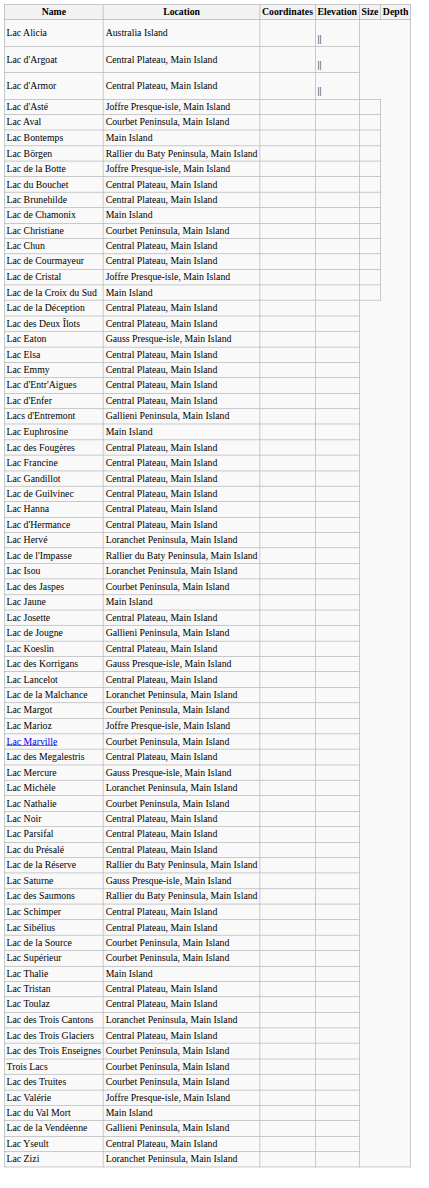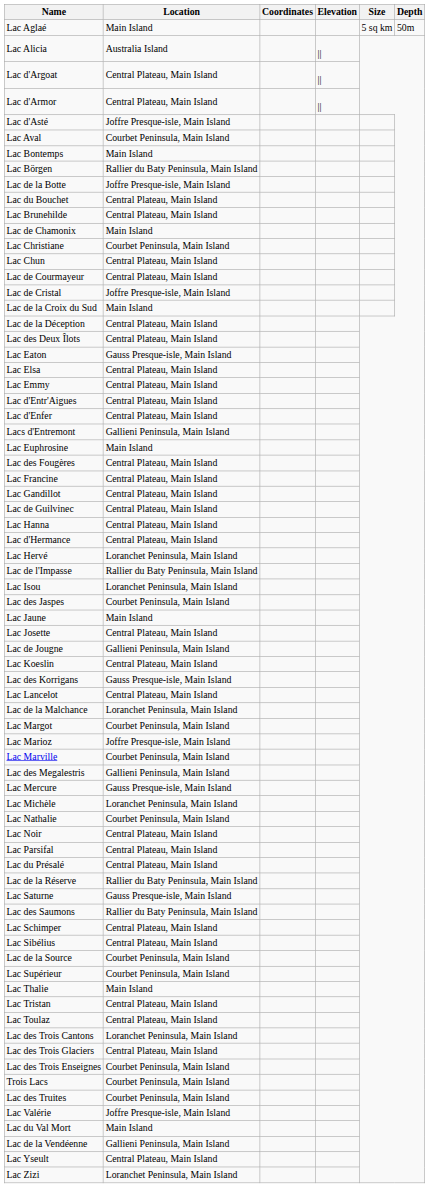+ row: Lac Aglaé | Main Island | 5 sq km | 50m
Lac des Megalestris | Location: Central Plateau, Main Island -> Gallieni Peninsula, Main Island
